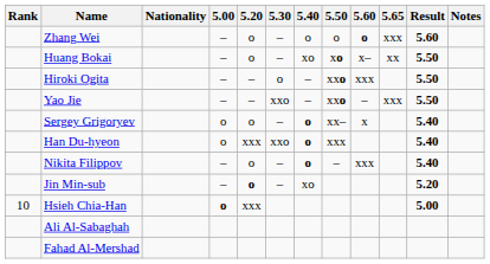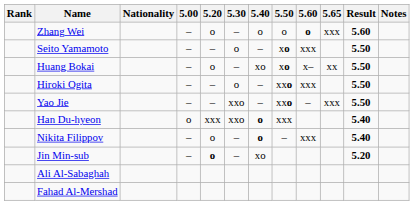+ row: Seito Yamamoto | – | – | o | – | xo | xxx | 5.50
- row: Sergey Grigoryev | o | o | – | o | xx– | x | 5.40
- row: 10 | Hsieh Chia-Han | o | xxx | 5.00
